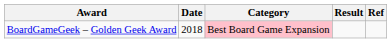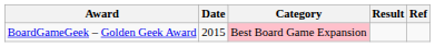BoardGameGeek – Golden Geek Award | Date: 2018 -> 2015
